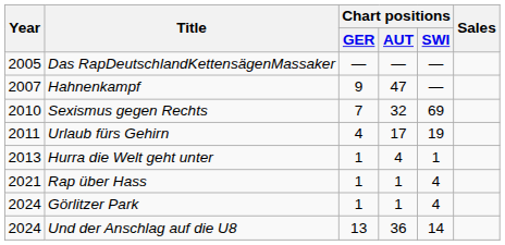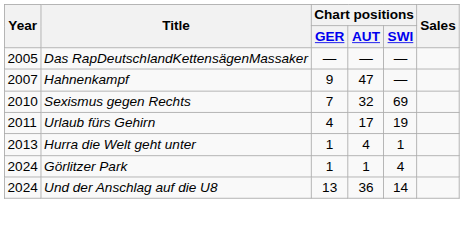- row: 2021 | Rap über Hass | 1 | 1 | 4
